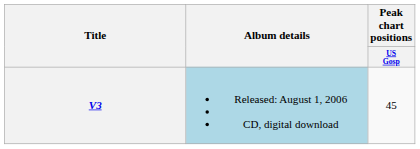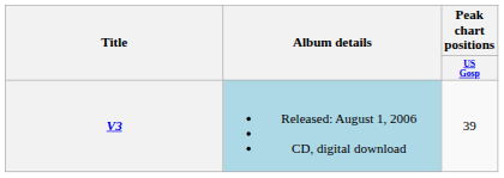V3 | Peak chart positions / US Gosp: 45 -> 39
